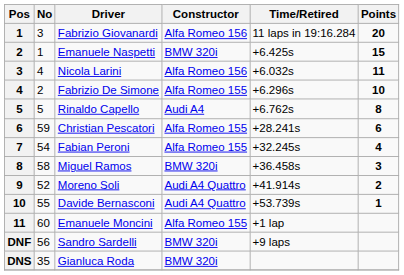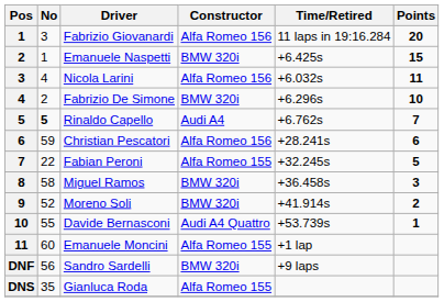Fabrizio De Simone | Constructor: Alfa Romeo 155 -> BMW 320i
Rinaldo Capello | No: normal -> bold
Rinaldo Capello | Points: 8 -> 7
Christian Pescatori | Constructor: Alfa Romeo 155 -> Alfa Romeo 156
Fabian Peroni | No: 54 -> 22
Fabian Peroni | Points: 4 -> 5
Moreno Soli | Constructor: Audi A4 Quattro -> BMW 320i
Gianluca Roda | Constructor: BMW 320i -> Alfa Romeo 155
